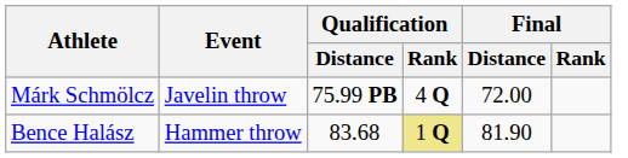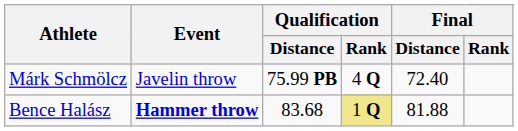Márk Schmölcz | Final / Distance: 72.00 -> 72.40
Bence Halász | Event: normal -> bold
Bence Halász | Final / Distance: 81.90 -> 81.88
